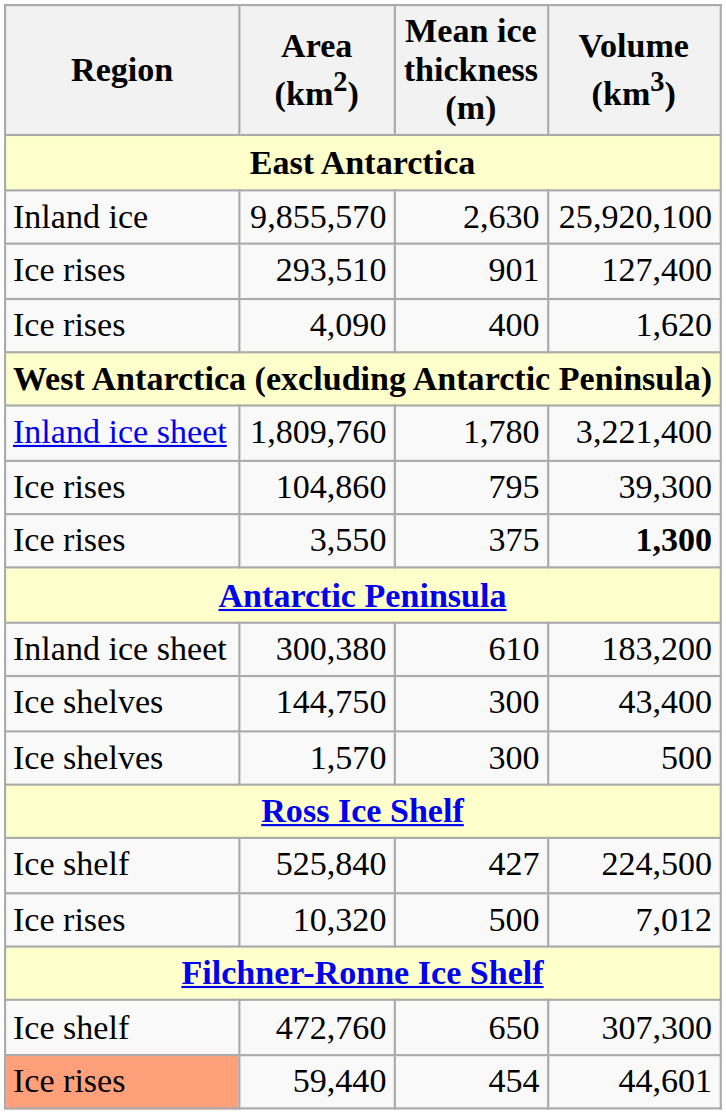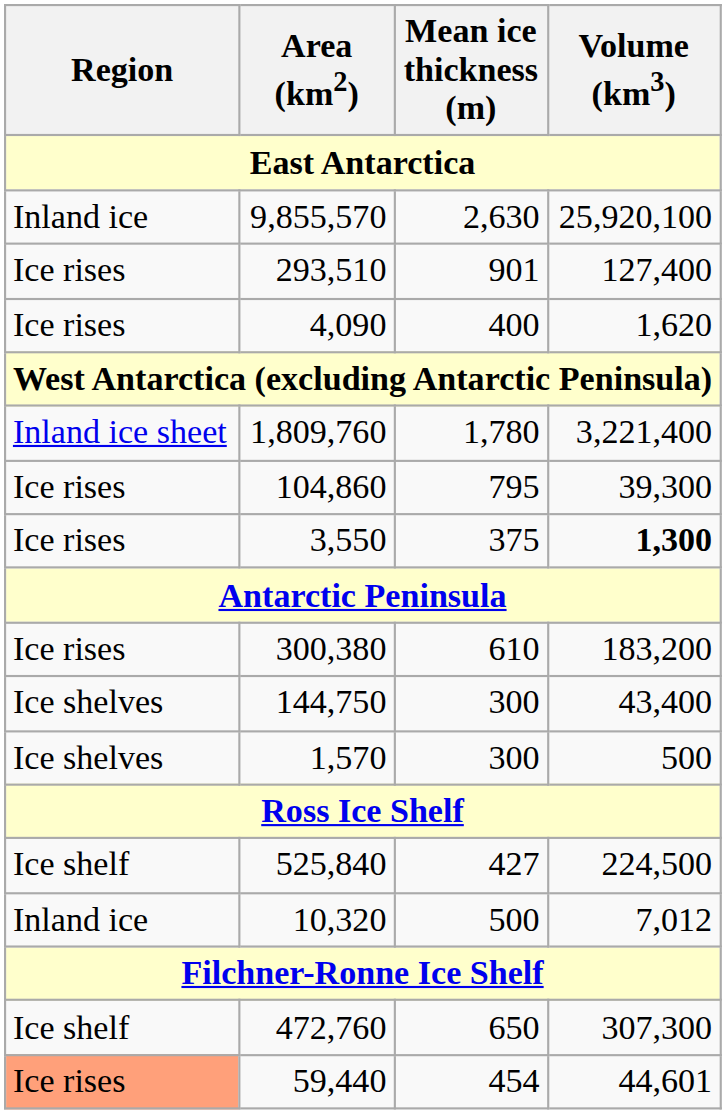300,380 | Region: Inland ice sheet -> Ice rises
10,320 | Region: Ice rises -> Inland ice
